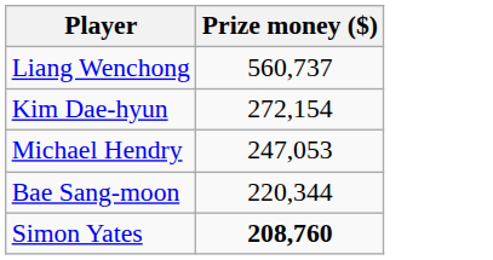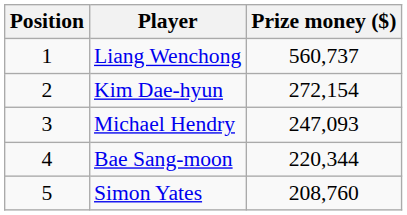+ column: Position | 1 | 2 | 3 | 4 | 5
Michael Hendry | Prize money ($): 247,053 -> 247,093
Simon Yates | Prize money ($): bold -> normal
